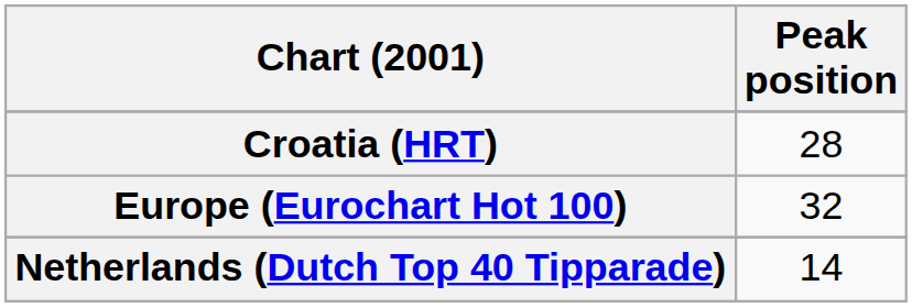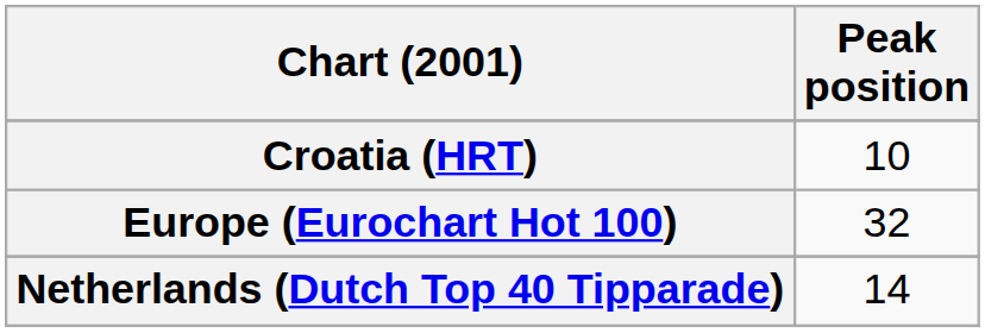Croatia (HRT) | Peak position: 28 -> 10
